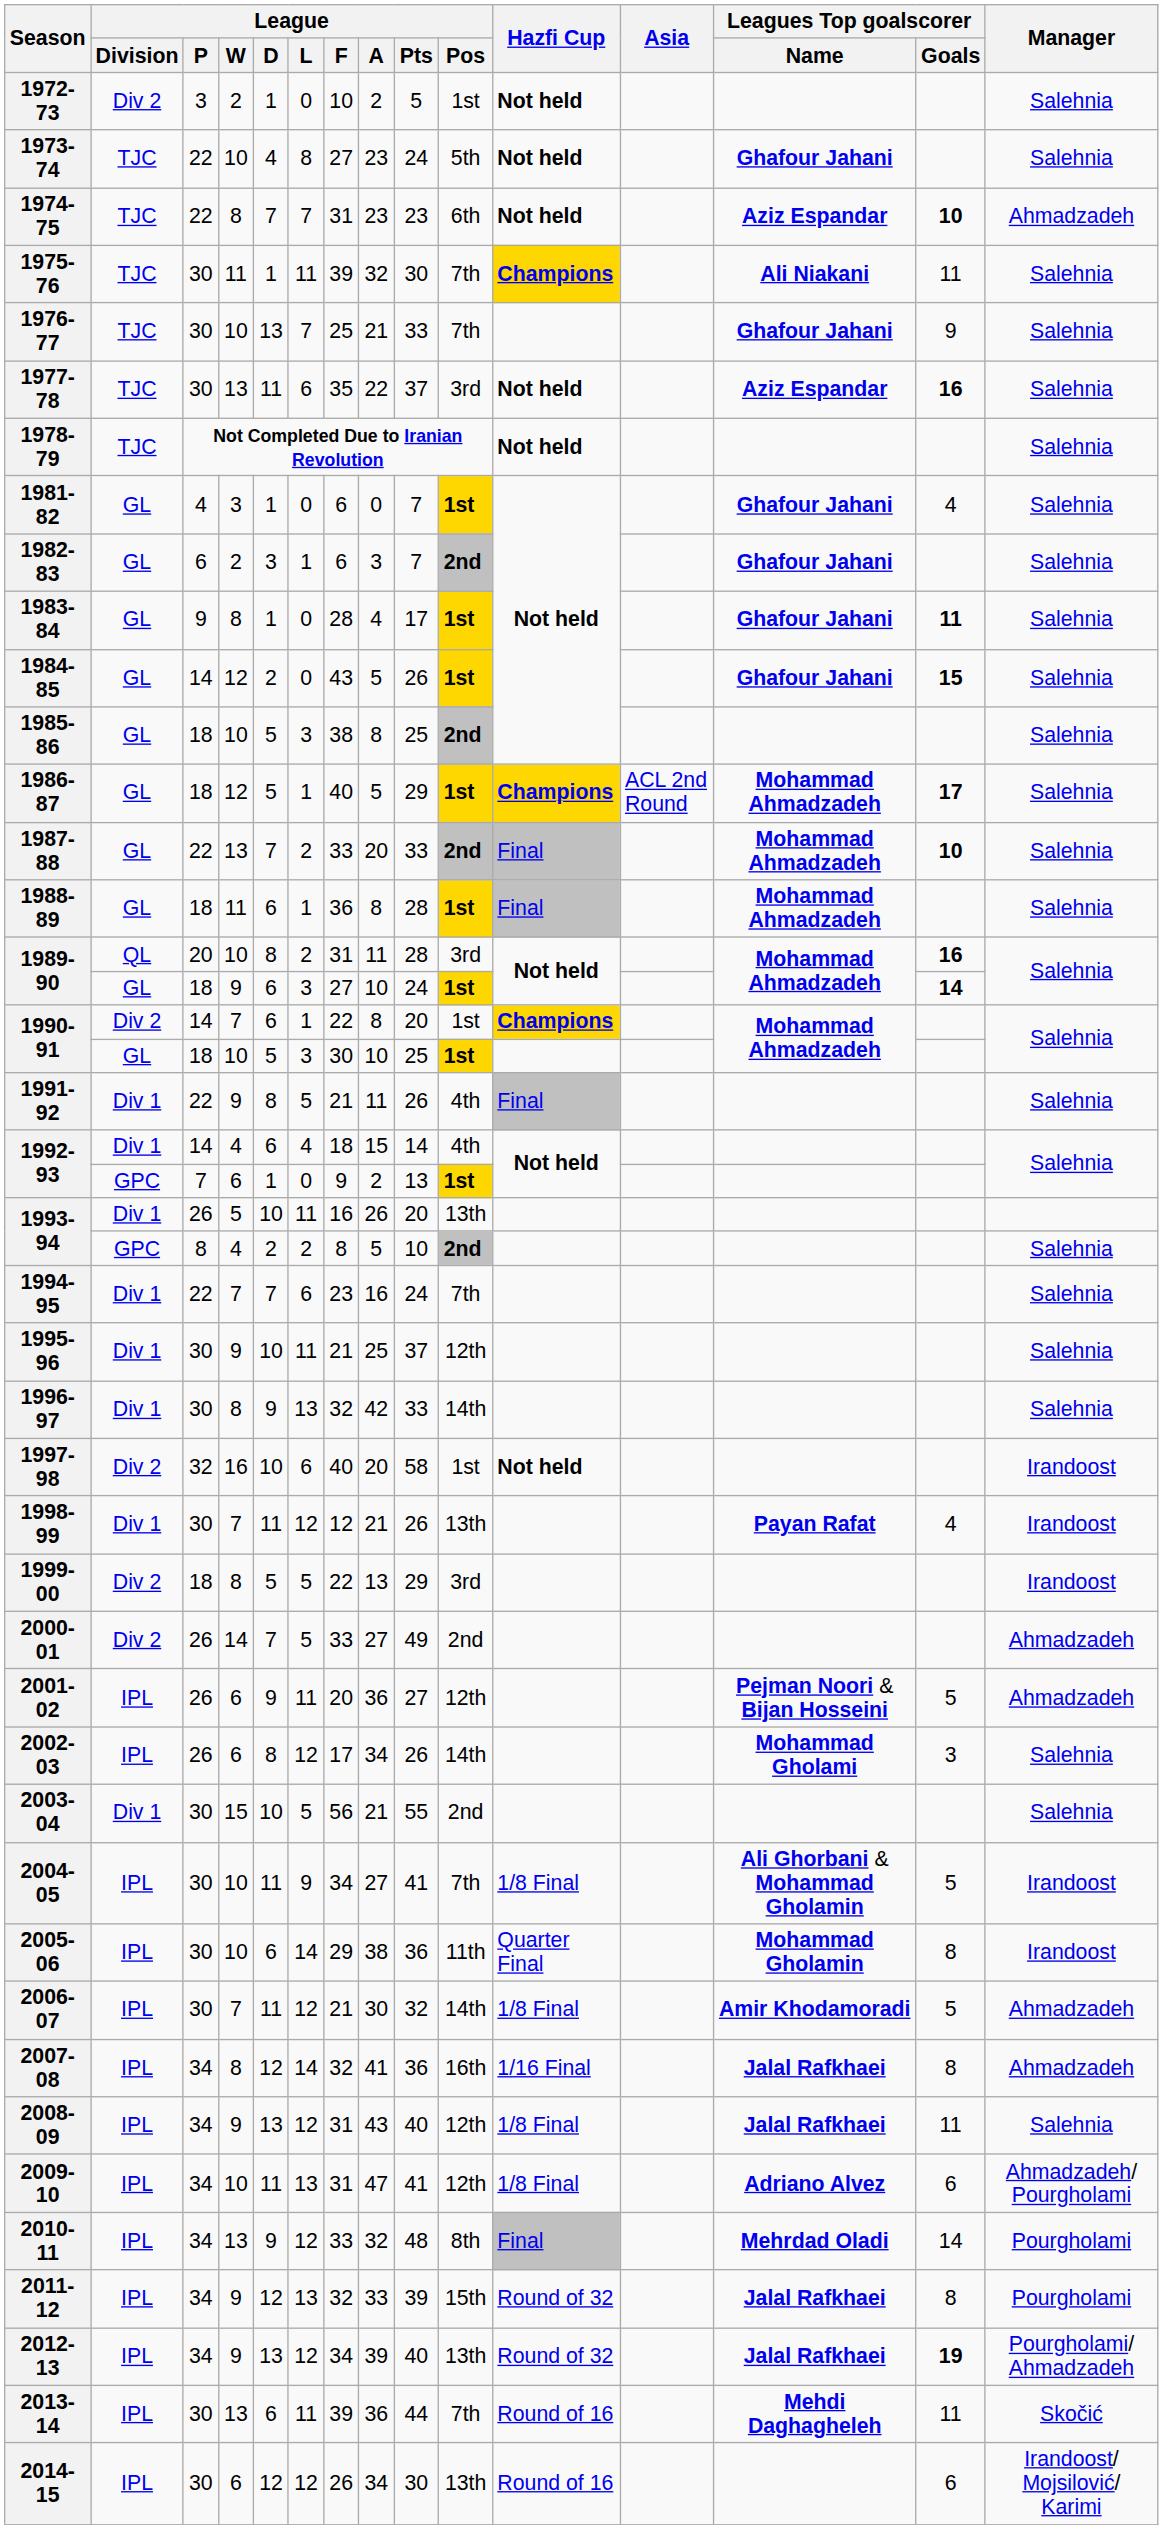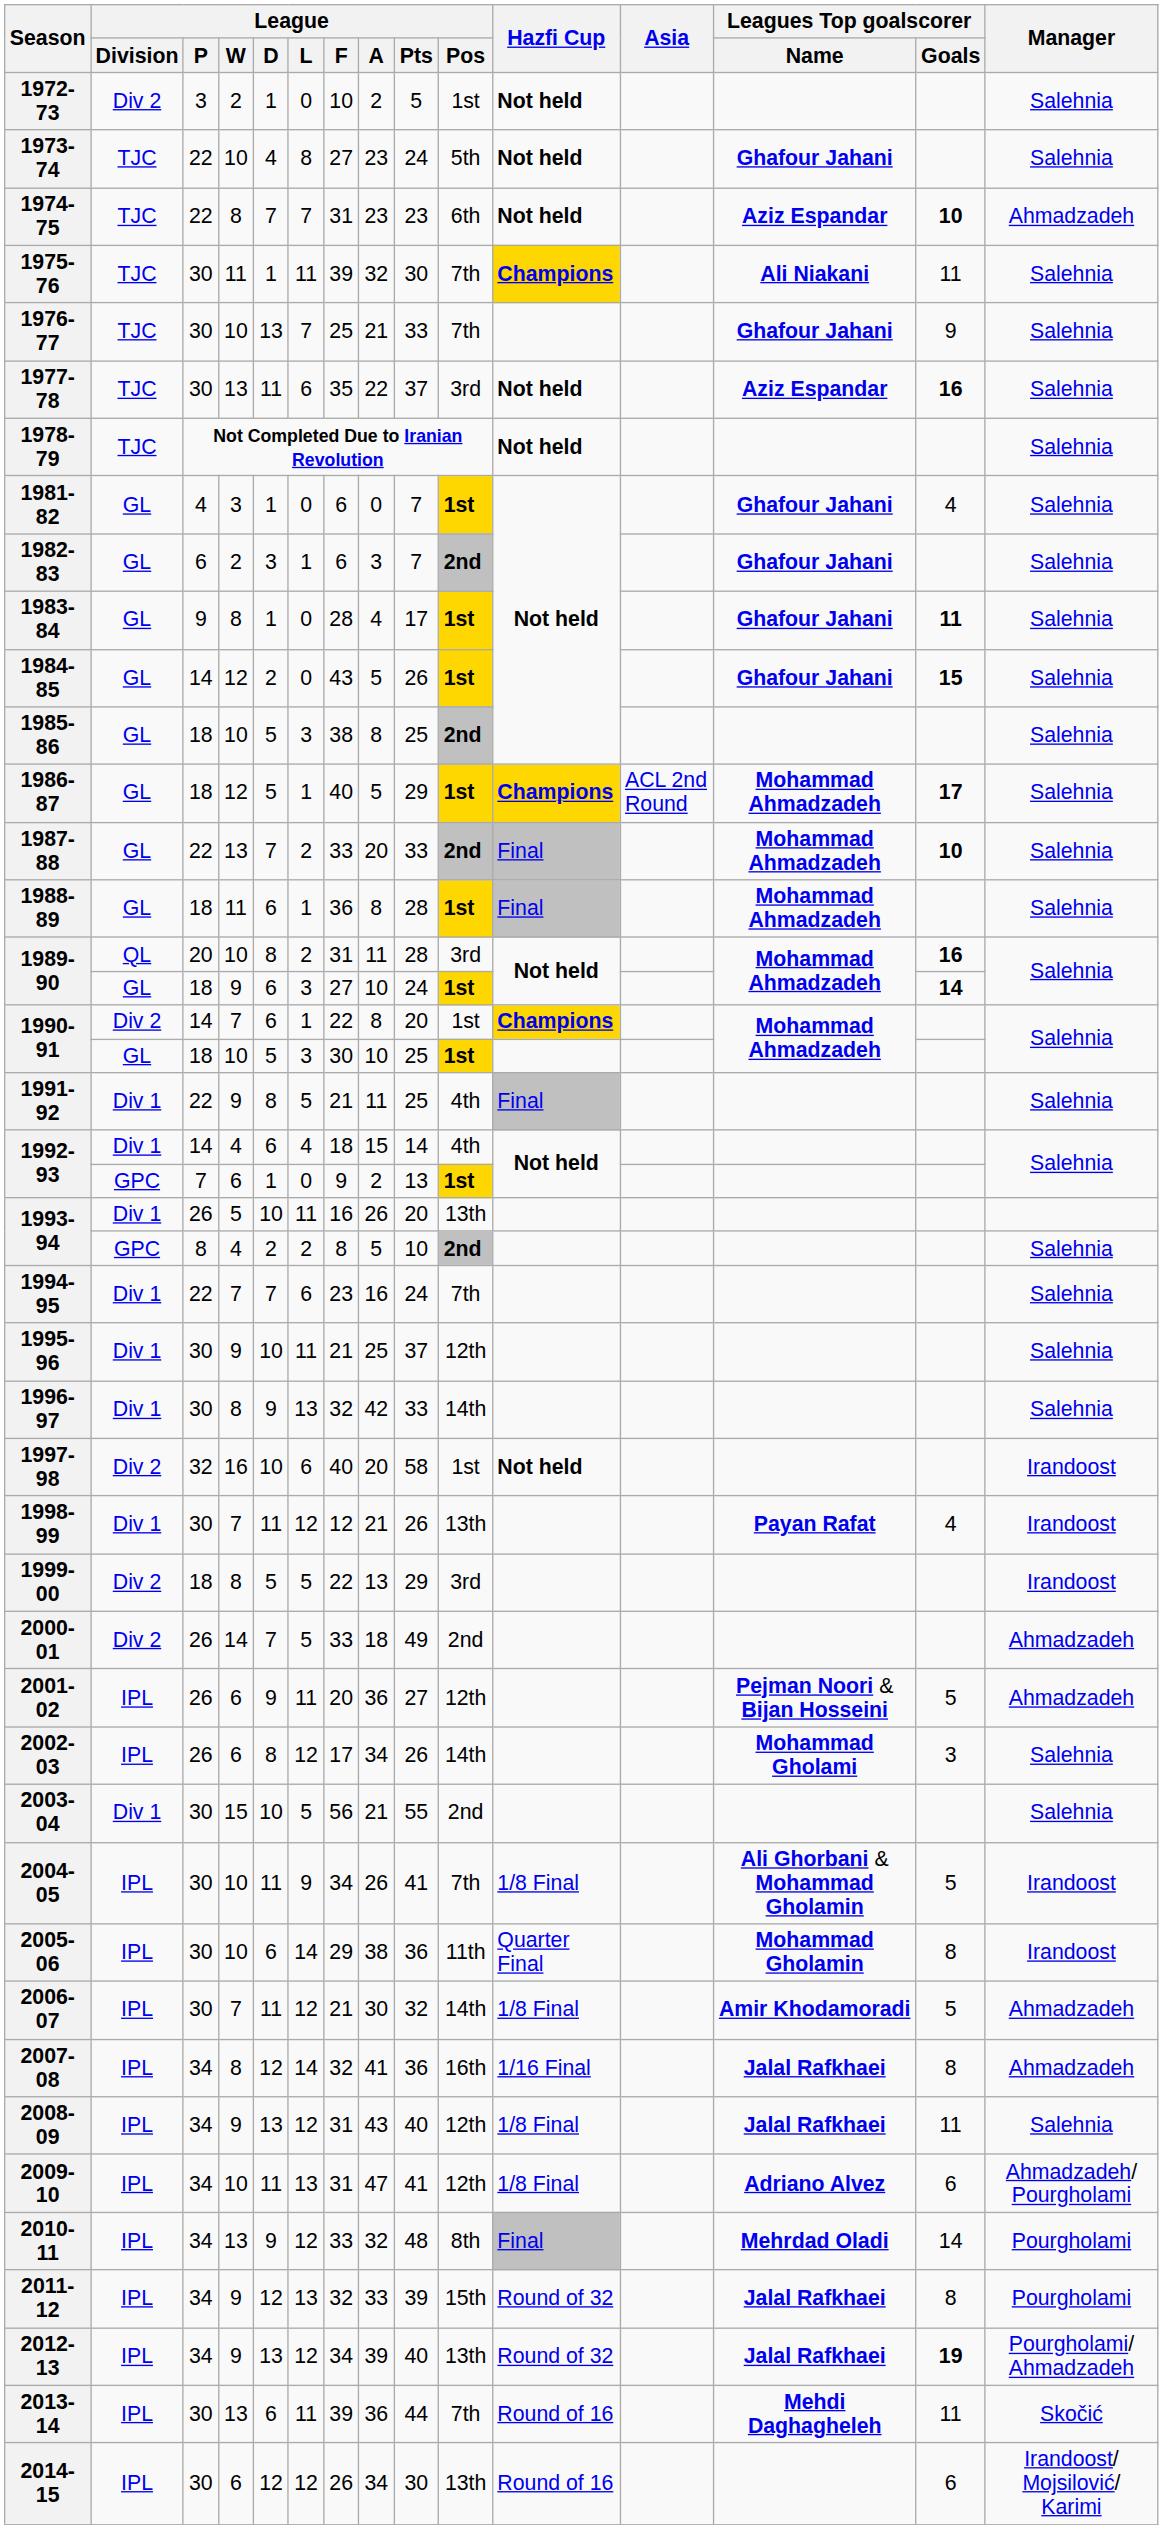1991-92 | League / Pts: 26 -> 25
2000-01 | League / A: 27 -> 18
2004-05 | League / A: 27 -> 26
